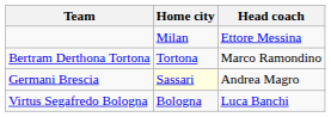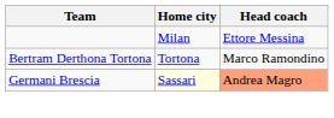Germani Brescia | Head coach: no background -> lightsalmon background
- row: Virtus Segafredo Bologna | Bologna | Luca Banchi
